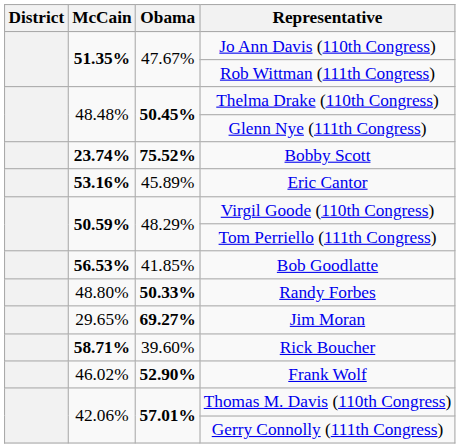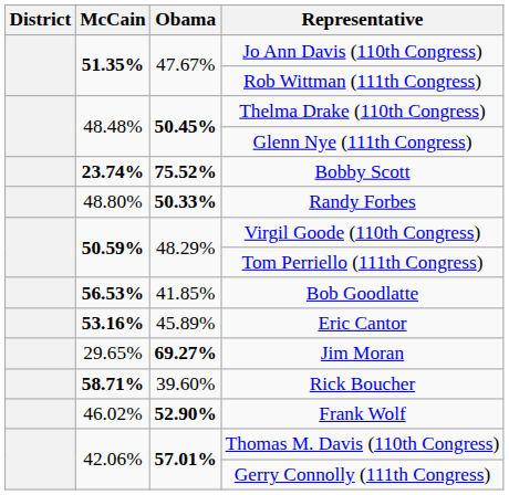rows swapped: Randy Forbes <-> Eric Cantor
